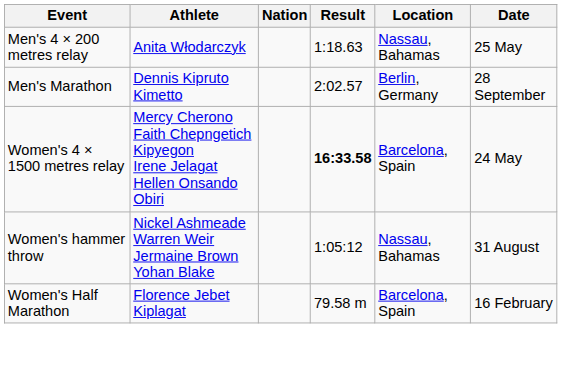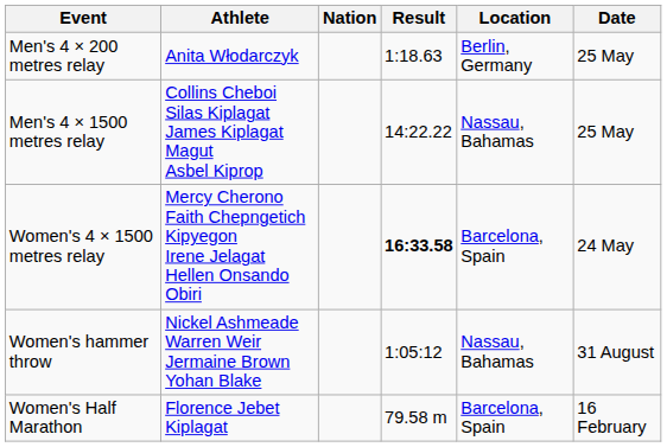Men's 4 × 200 metres relay | Location: Nassau, Bahamas -> Berlin, Germany
+ row: Men's 4 × 1500 metres relay | Collins Cheboi Silas Kiplagat James Kiplagat Magut Asbel Kiprop | 14:22.22 | Nassau, Bahamas | 25 May
- row: Men's Marathon | Dennis Kipruto Kimetto | 2:02.57 | Berlin, Germany | 28 September
